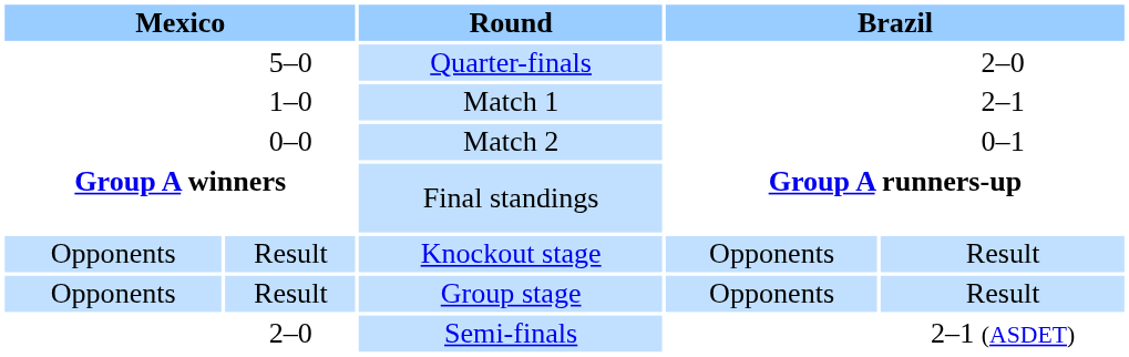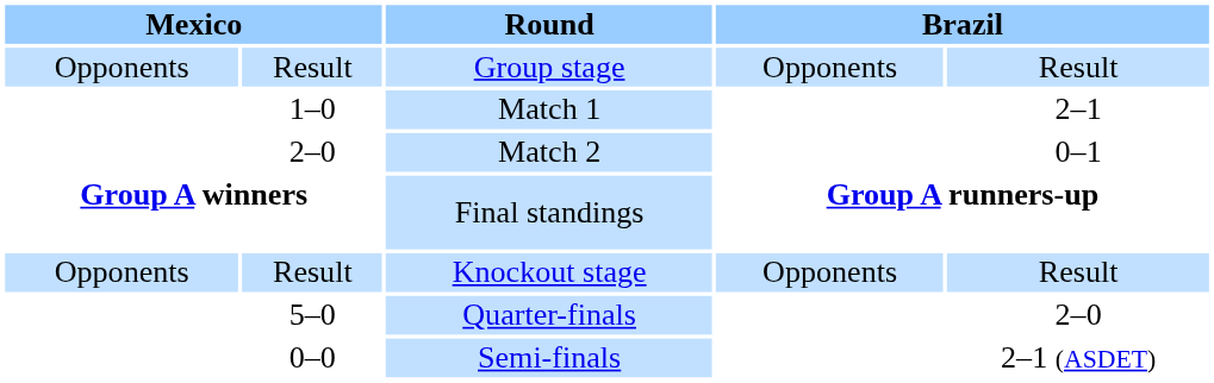rows swapped: Group stage <-> Quarter-finals
Match 2 | column 2: 0–0 -> 2–0
Semi-finals | column 2: 2–0 -> 0–0
